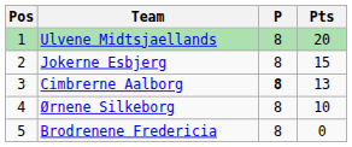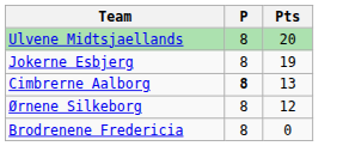- column: Pos | 1 | 2 | 3 | 4 | 5
Jokerne Esbjerg | Pts: 15 -> 19
Ørnene Silkeborg | Pts: 10 -> 12
